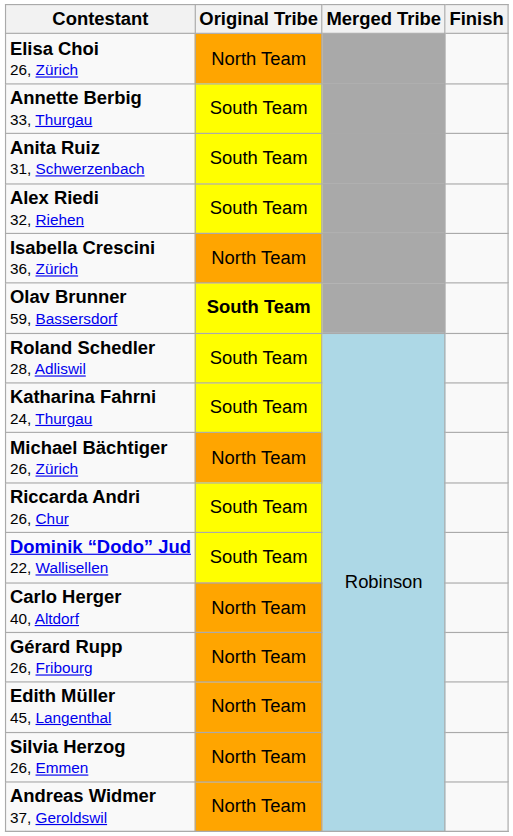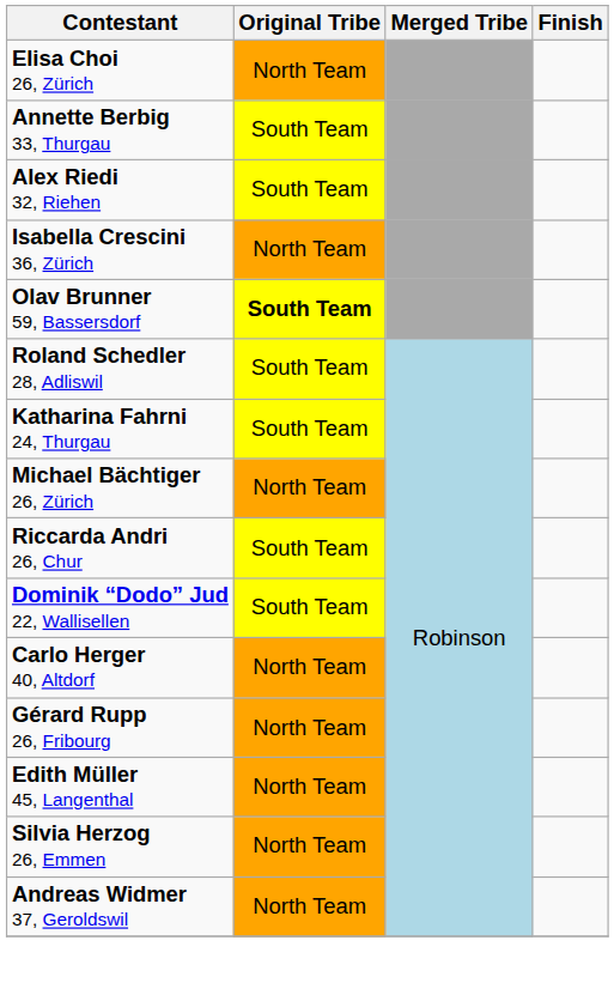- row: Anita Ruiz 31, Schwerzenbach | South Team
